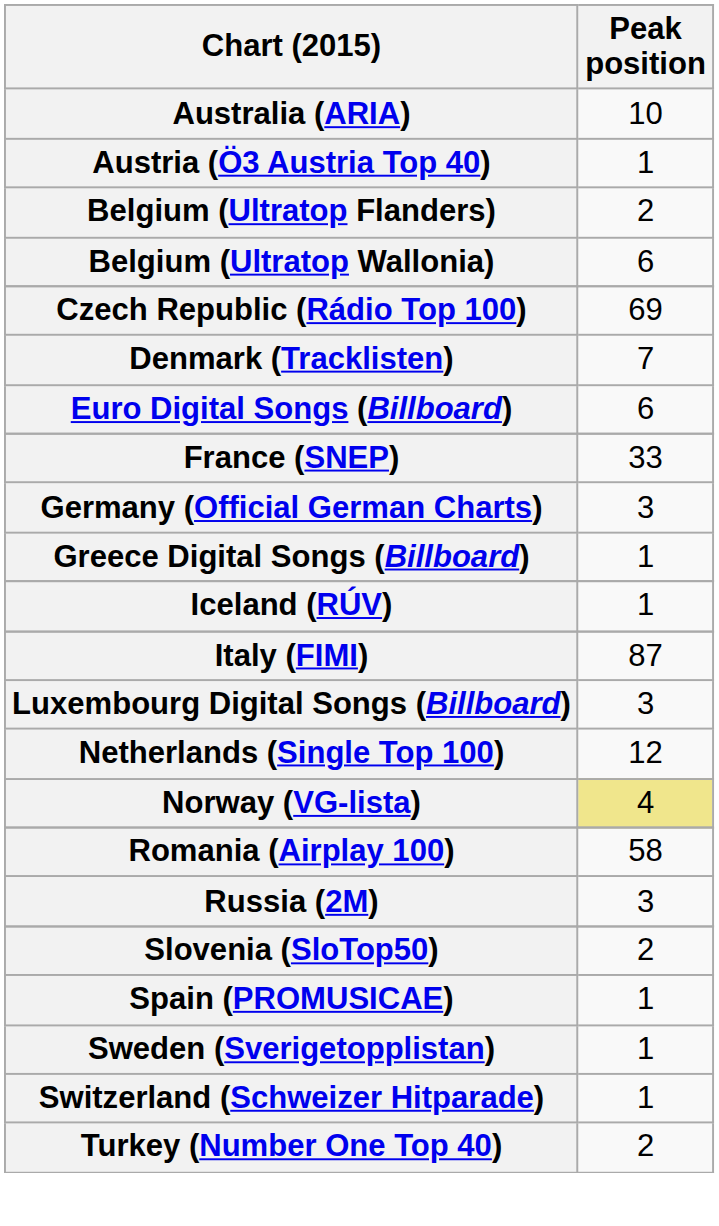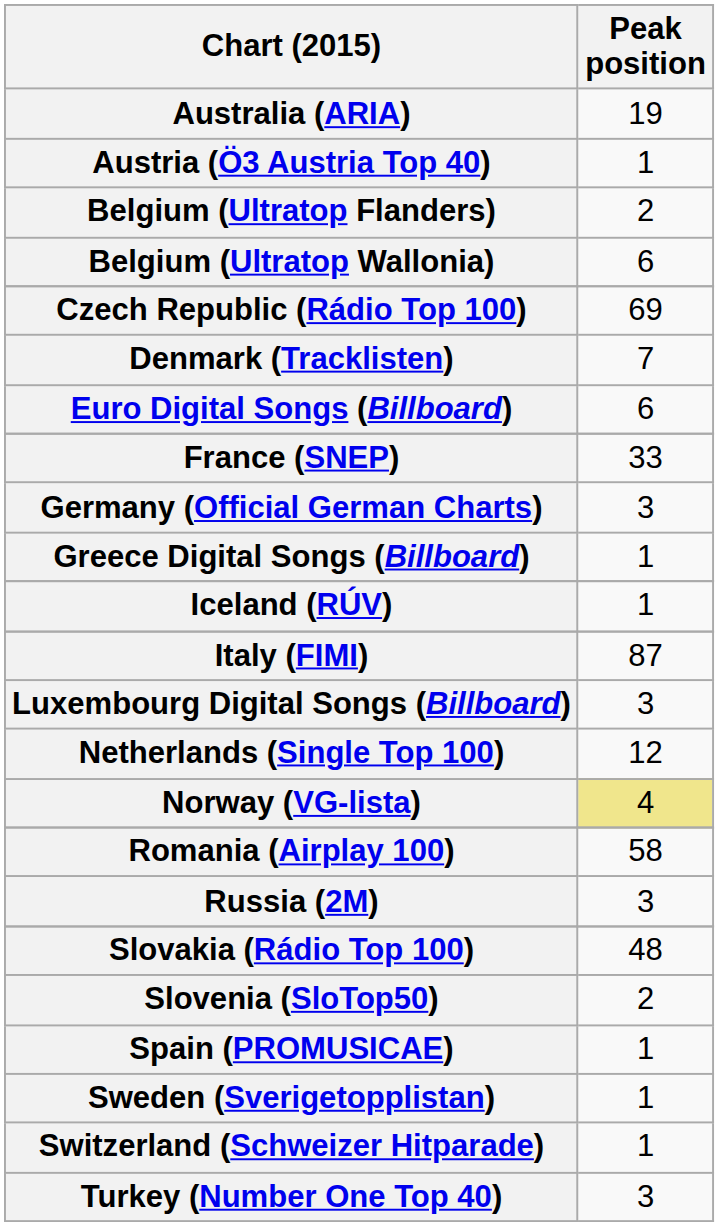Australia (ARIA) | Peak position: 10 -> 19
+ row: Slovakia (Rádio Top 100) | 48
Turkey (Number One Top 40) | Peak position: 2 -> 3
